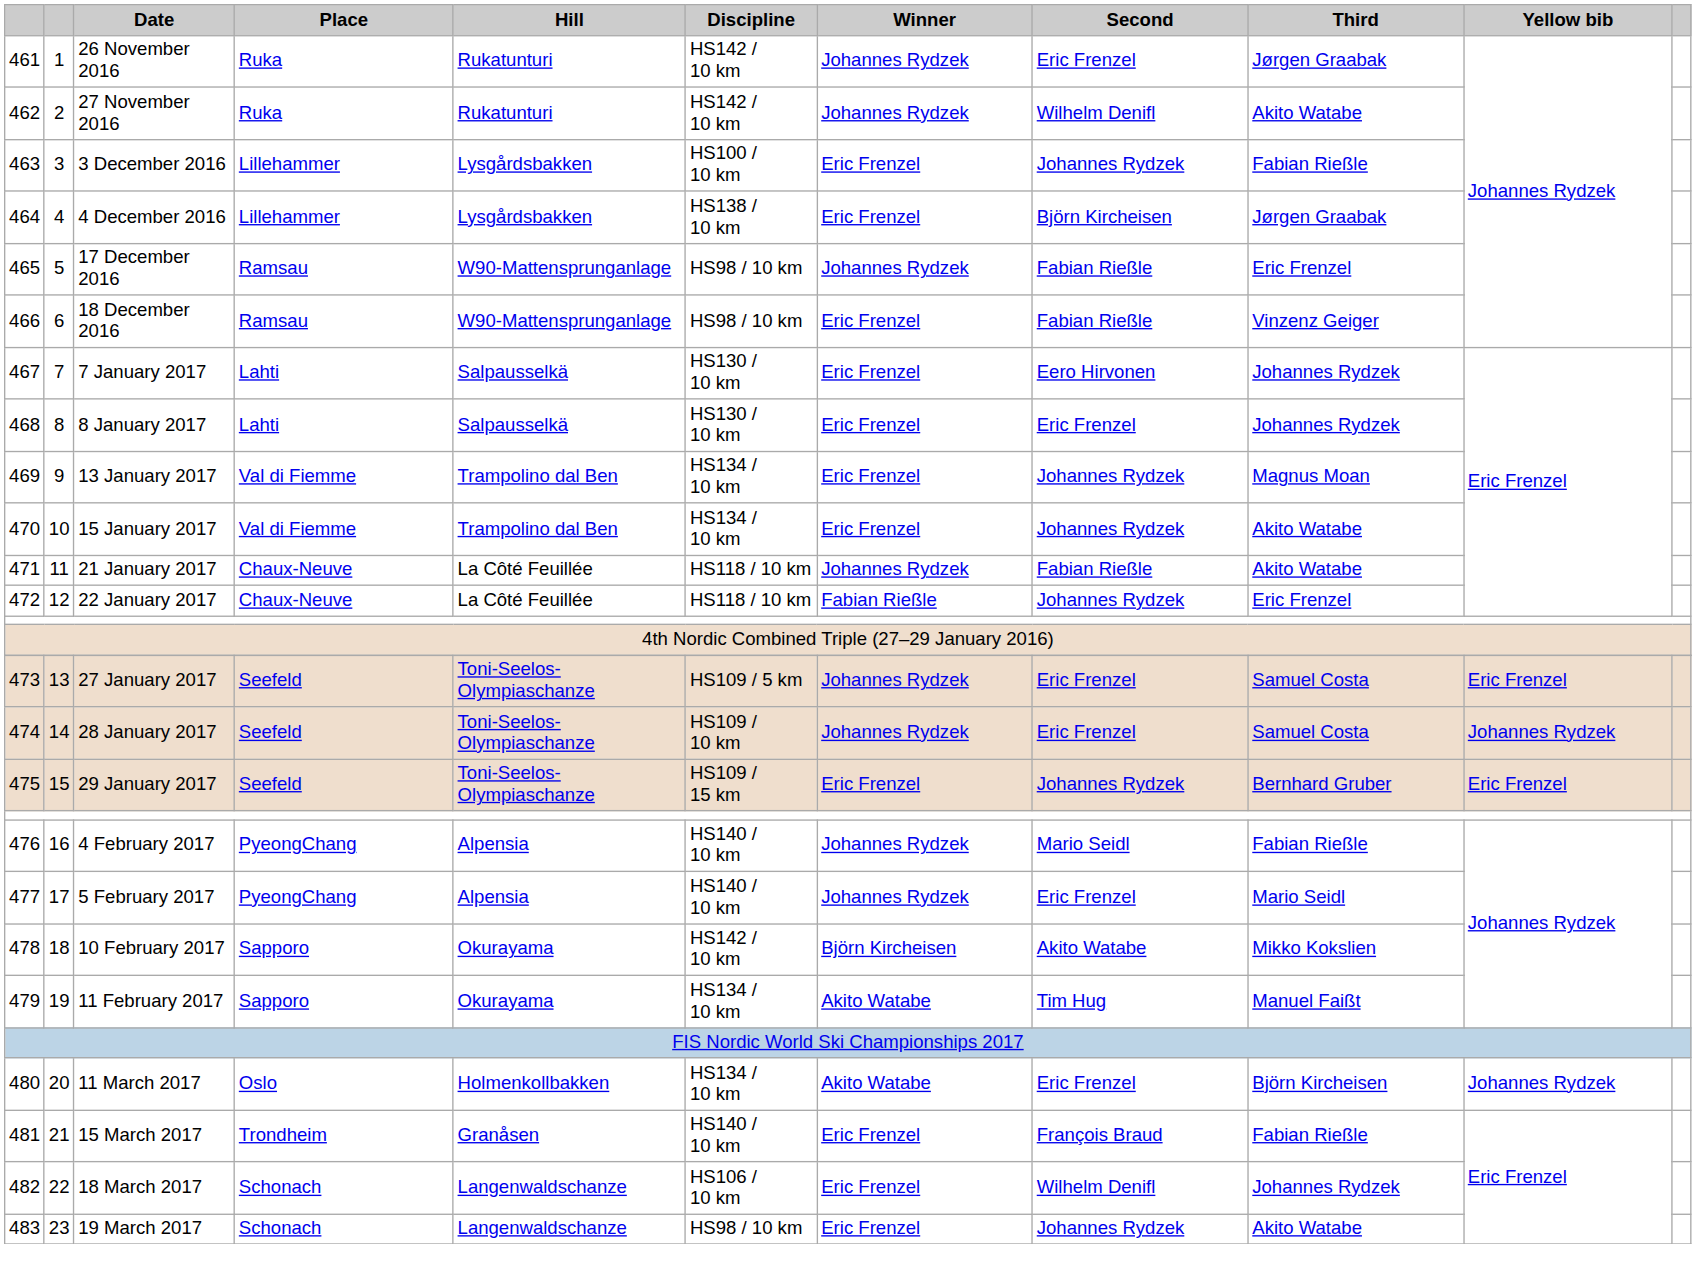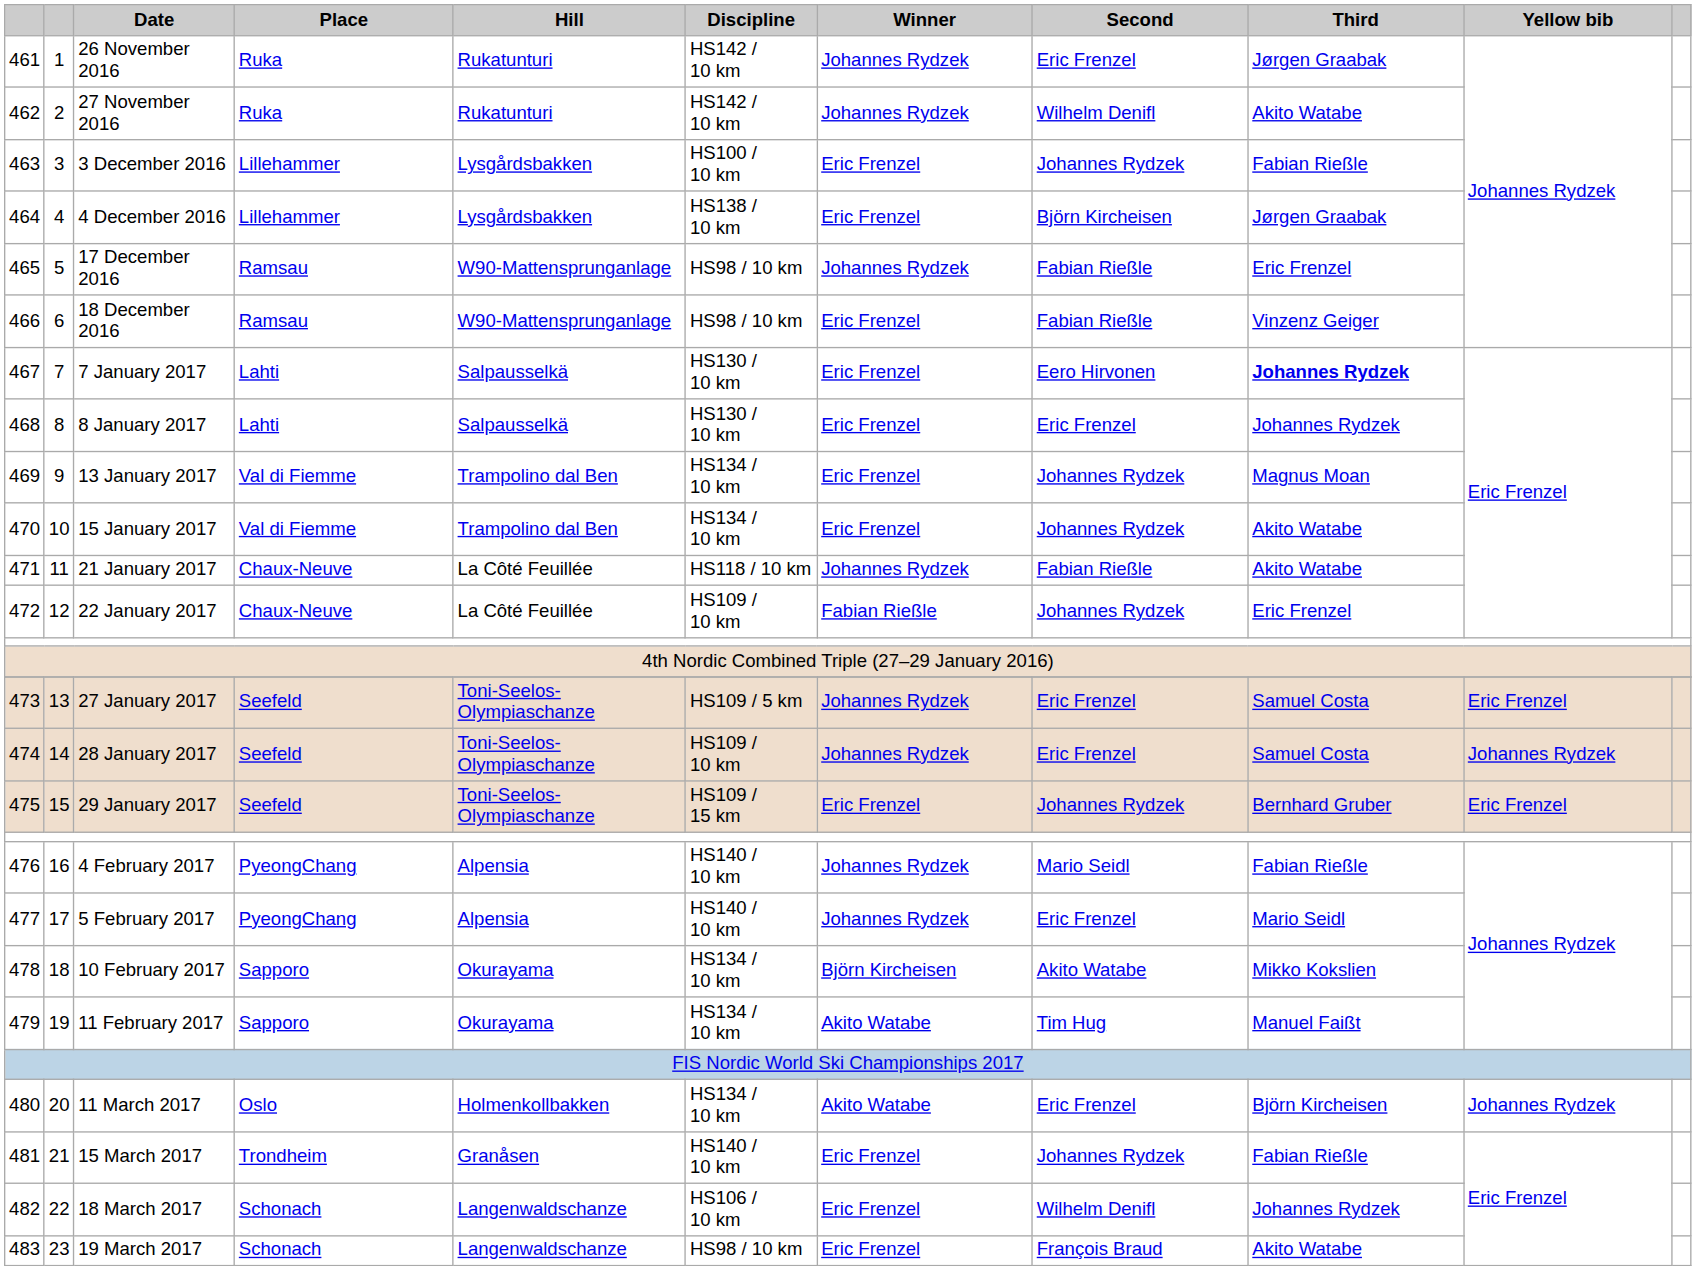7 January 2017 | Third: normal -> bold
22 January 2017 | Discipline: HS118 / 10 km -> HS109 / 10 km
10 February 2017 | Discipline: HS142 / 10 km -> HS134 / 10 km
15 March 2017 | Second: François Braud -> Johannes Rydzek
19 March 2017 | Second: Johannes Rydzek -> François Braud
